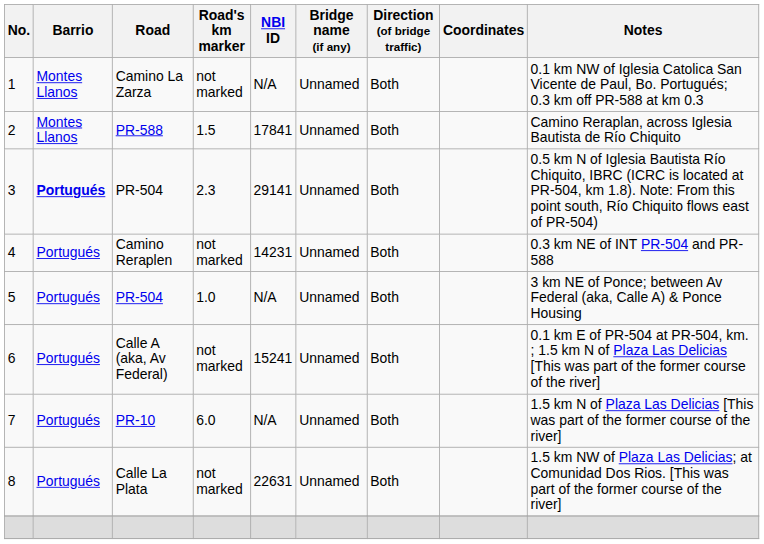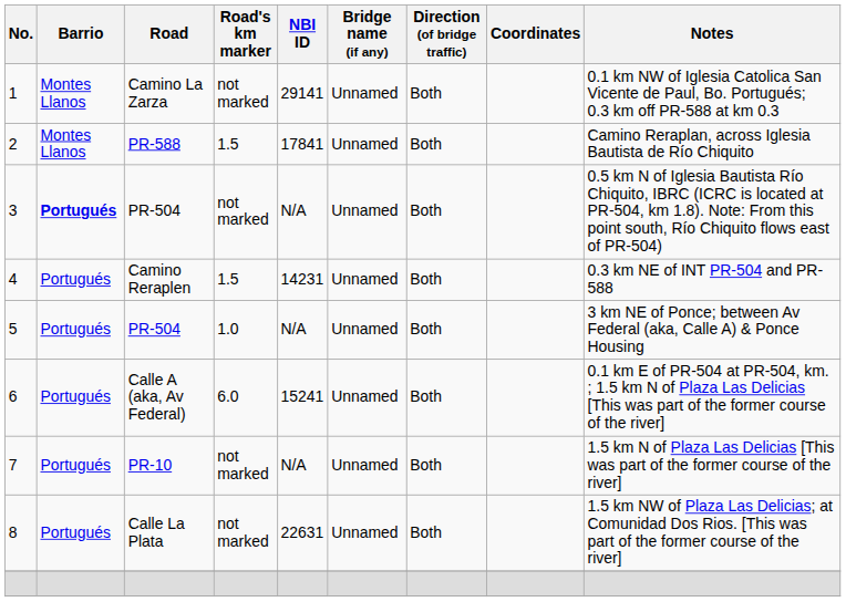1 | NBI ID: N/A -> 29141
3 | Road's km marker: 2.3 -> not marked
3 | NBI ID: 29141 -> N/A
4 | Road's km marker: not marked -> 1.5
6 | Road's km marker: not marked -> 6.0
7 | Road's km marker: 6.0 -> not marked
